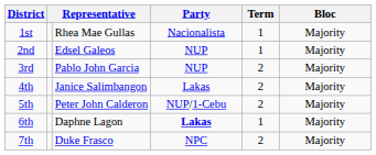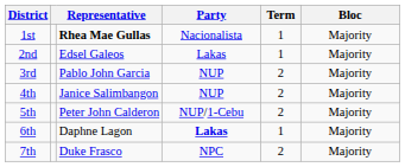1st | column 3: normal -> bold
2nd | Party: NUP -> Lakas
4th | Party: Lakas -> NUP
